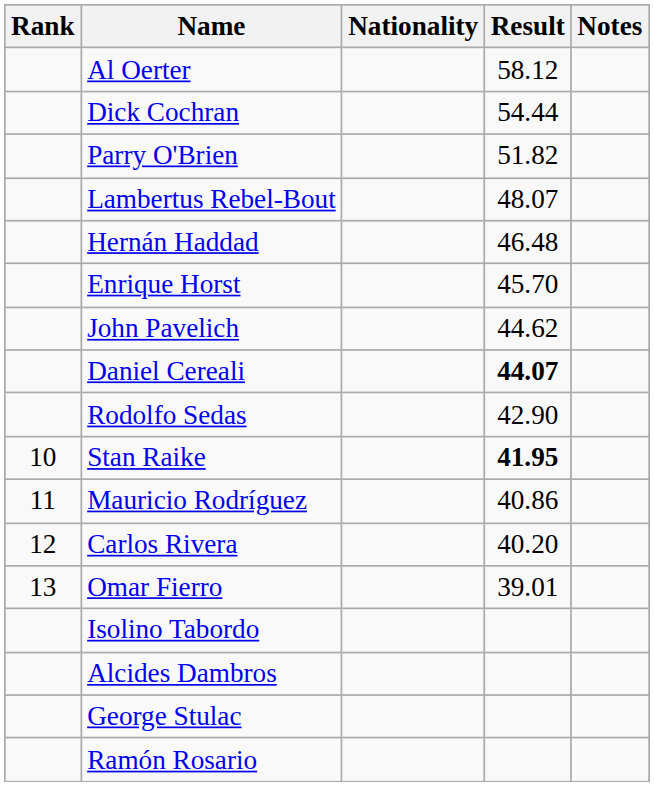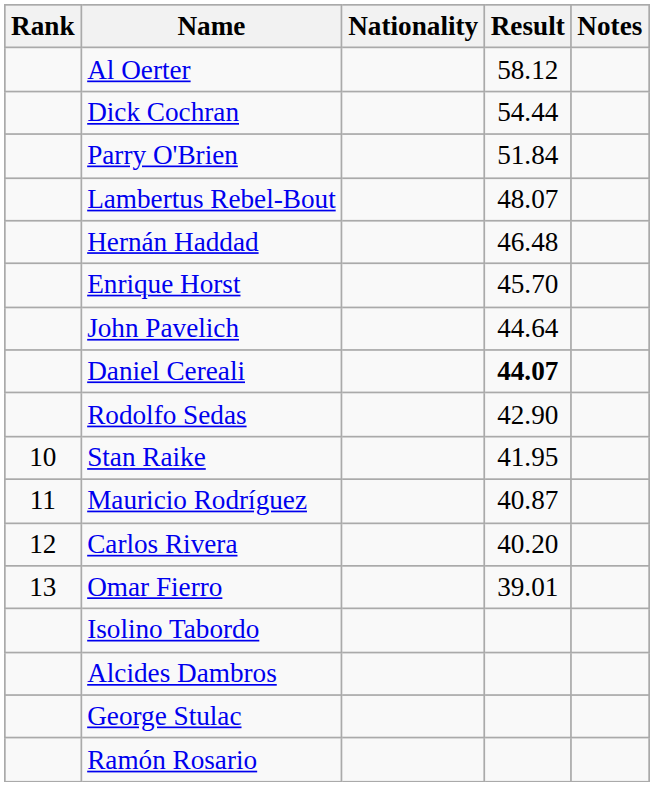Parry O'Brien | Result: 51.82 -> 51.84
John Pavelich | Result: 44.62 -> 44.64
Stan Raike | Result: bold -> normal
Mauricio Rodríguez | Result: 40.86 -> 40.87
